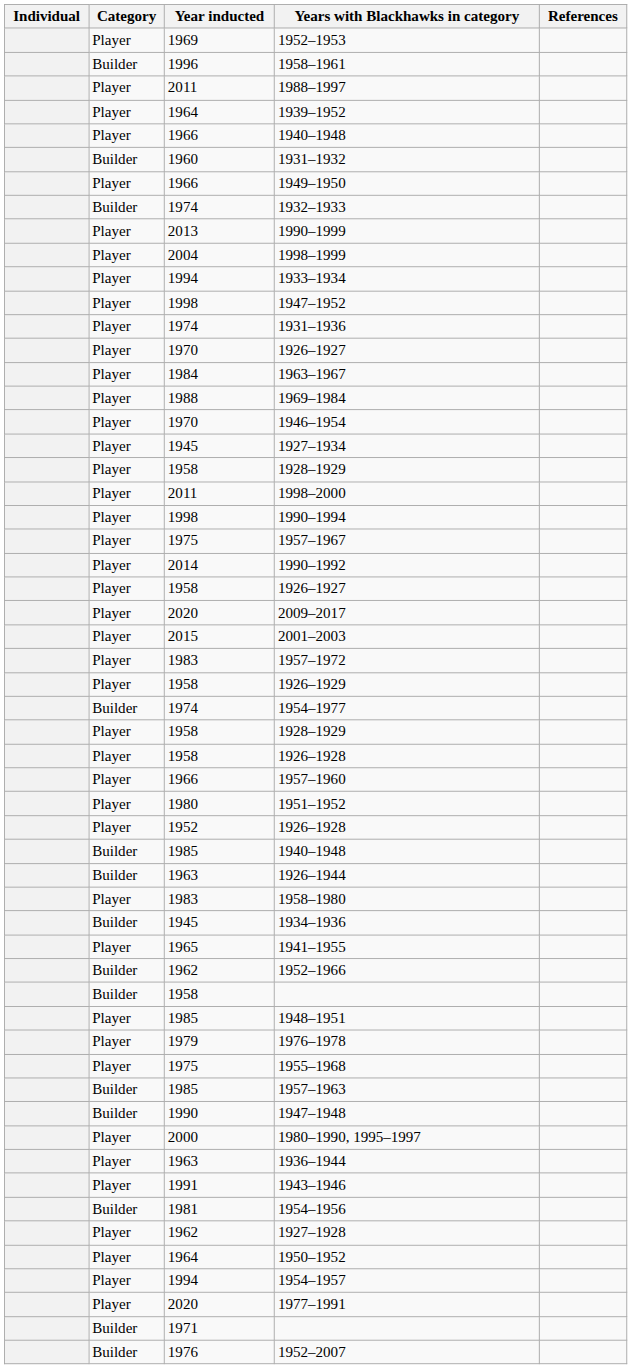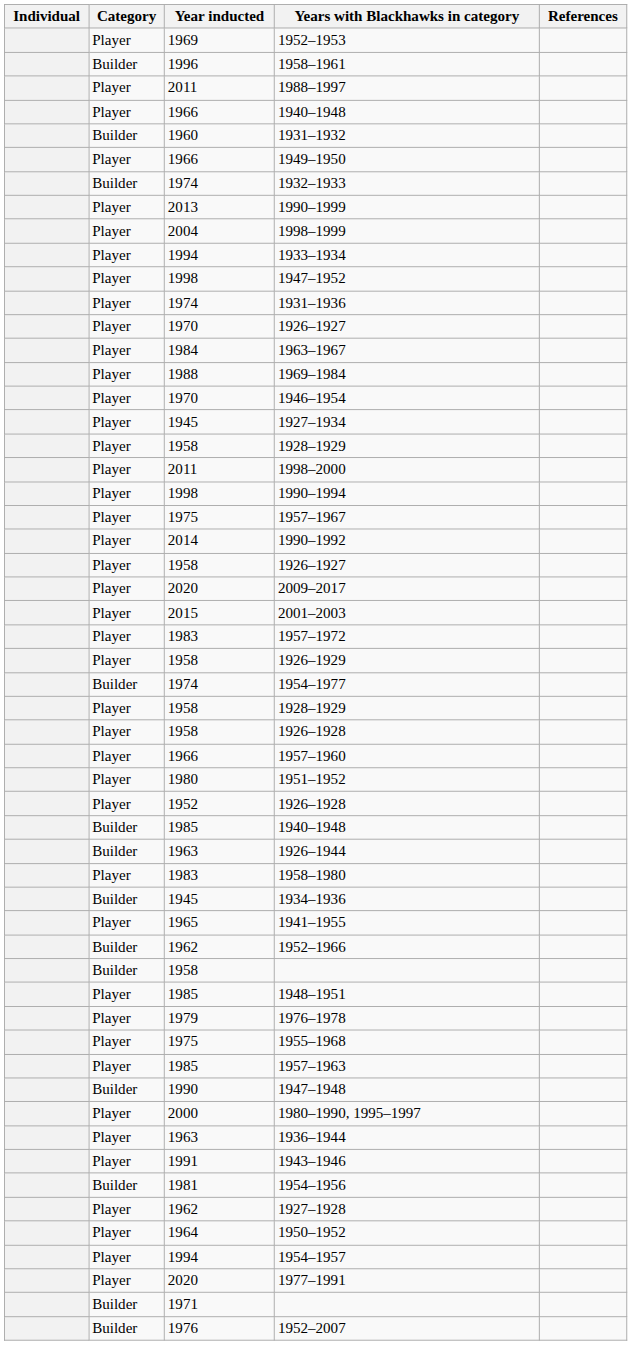- row: Player | 1964 | 1939–1952
1957–1963 | Category: Builder -> Player
